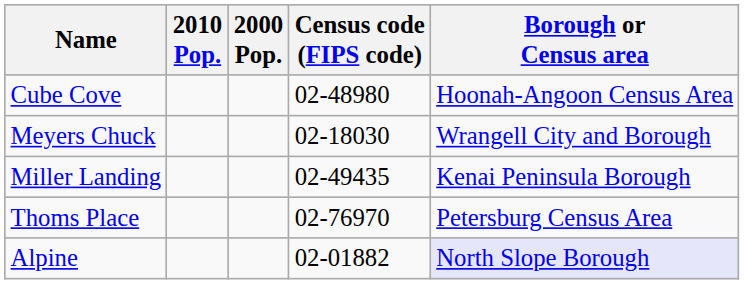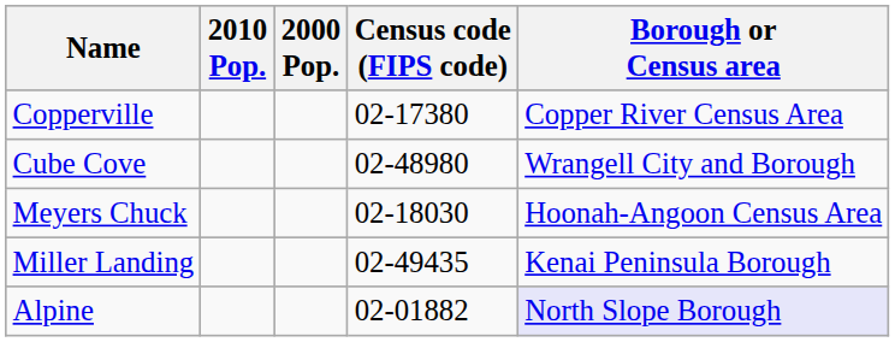+ row: Copperville | 02-17380 | Copper River Census Area
Cube Cove | Borough or Census area: Hoonah-Angoon Census Area -> Wrangell City and Borough
Meyers Chuck | Borough or Census area: Wrangell City and Borough -> Hoonah-Angoon Census Area
- row: Thoms Place | 02-76970 | Petersburg Census Area
